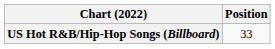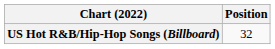US Hot R&B/Hip-Hop Songs (Billboard) | Position: 33 -> 32
